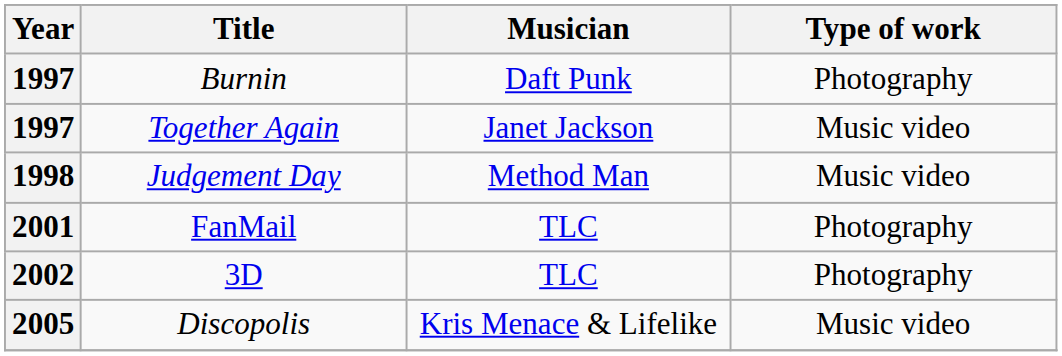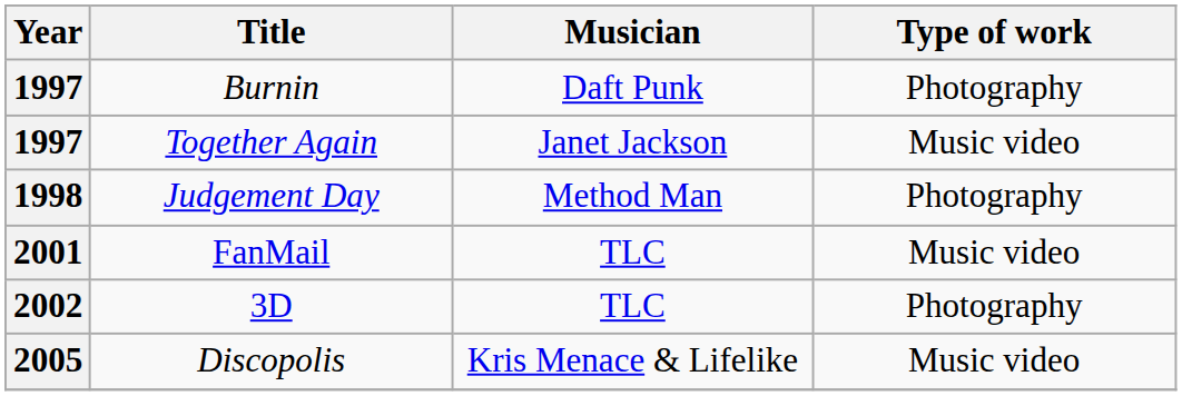Judgement Day | Type of work: Music video -> Photography
FanMail | Type of work: Photography -> Music video
